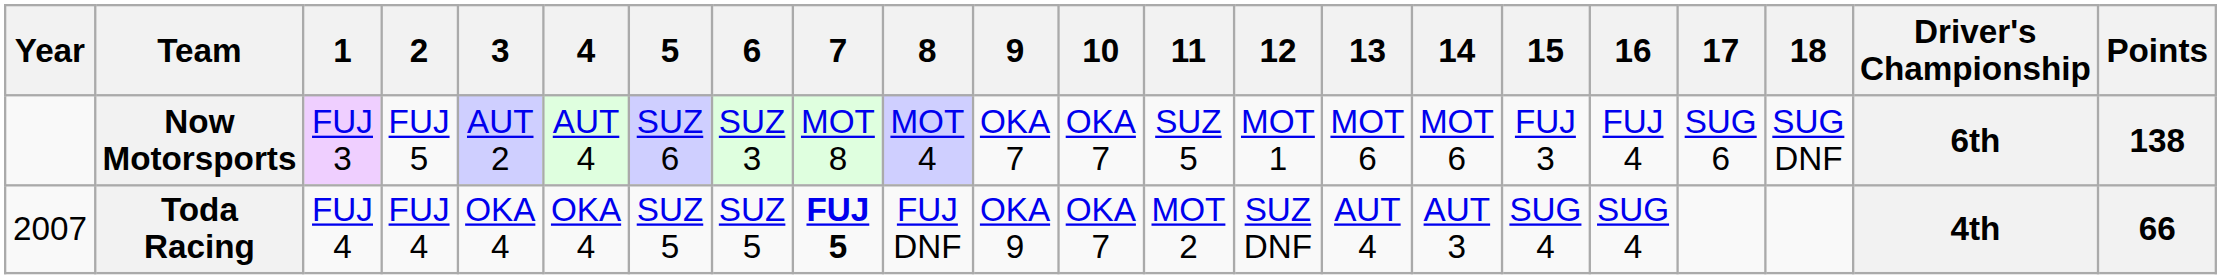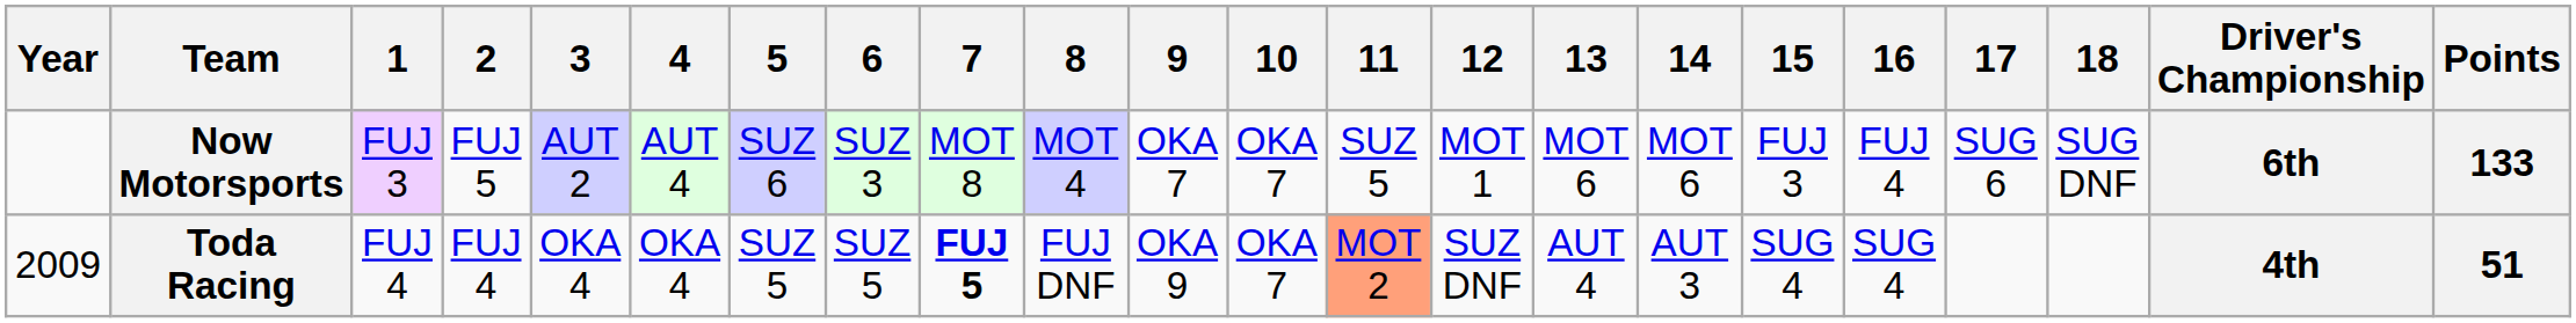Now Motorsports | Points: 138 -> 133
Toda Racing | Year: 2007 -> 2009
Toda Racing | 11: no background -> lightsalmon background
Toda Racing | Points: 66 -> 51
